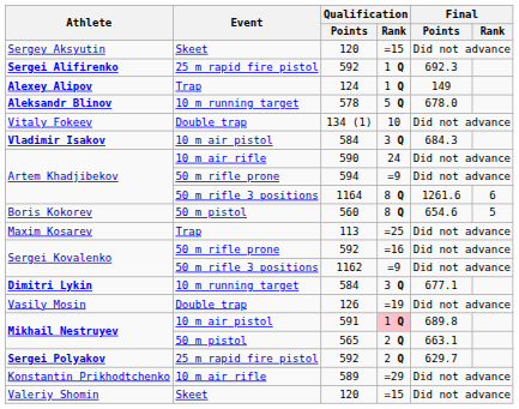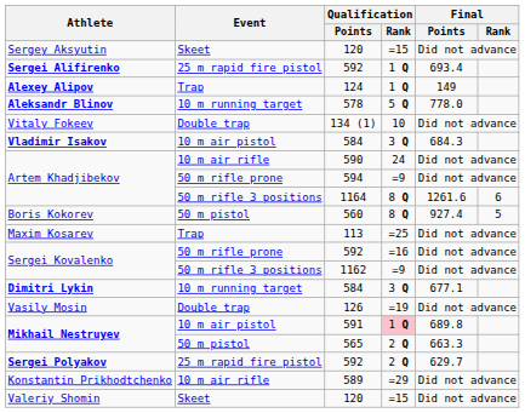Sergei Alifirenko | Final / Points: 692.3 -> 693.4
Aleksandr Blinov | Final / Points: 678.0 -> 778.0
Boris Kokorev | Final / Points: 654.6 -> 927.4
Mikhail Nestruyev / 565 | Final / Points: 663.1 -> 663.3
